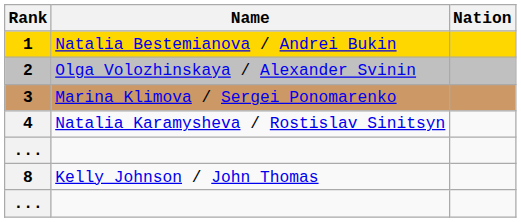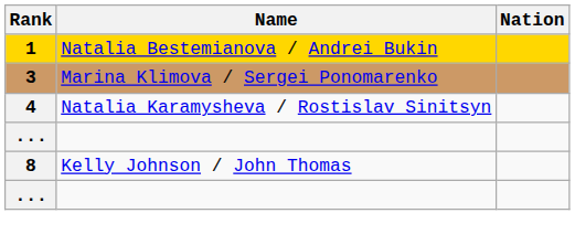- row: 2 | Olga Volozhinskaya / Alexander Svinin
